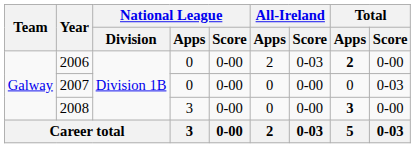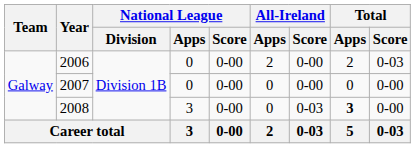2006 | All-Ireland / Score: 0-03 -> 0-00
2006 | Total / Apps: bold -> normal
2006 | Total / Score: 0-00 -> 0-03
2007 | Total / Score: 0-03 -> 0-00
2008 | All-Ireland / Score: 0-00 -> 0-03
